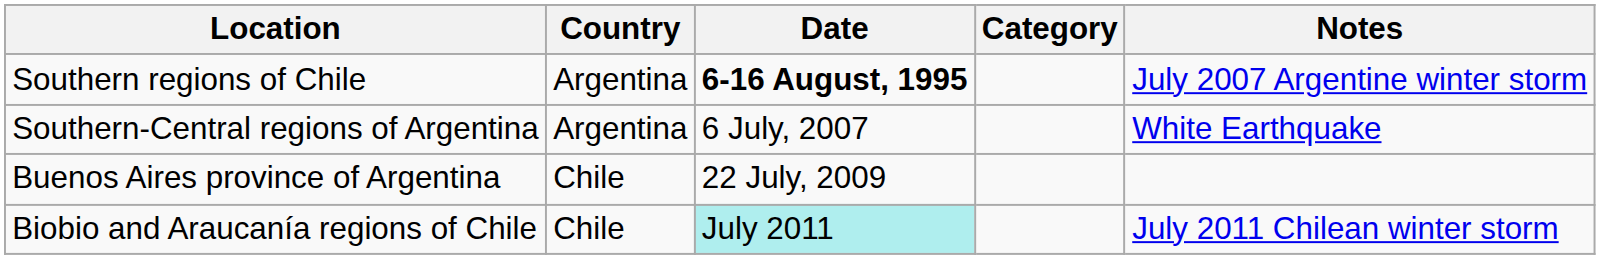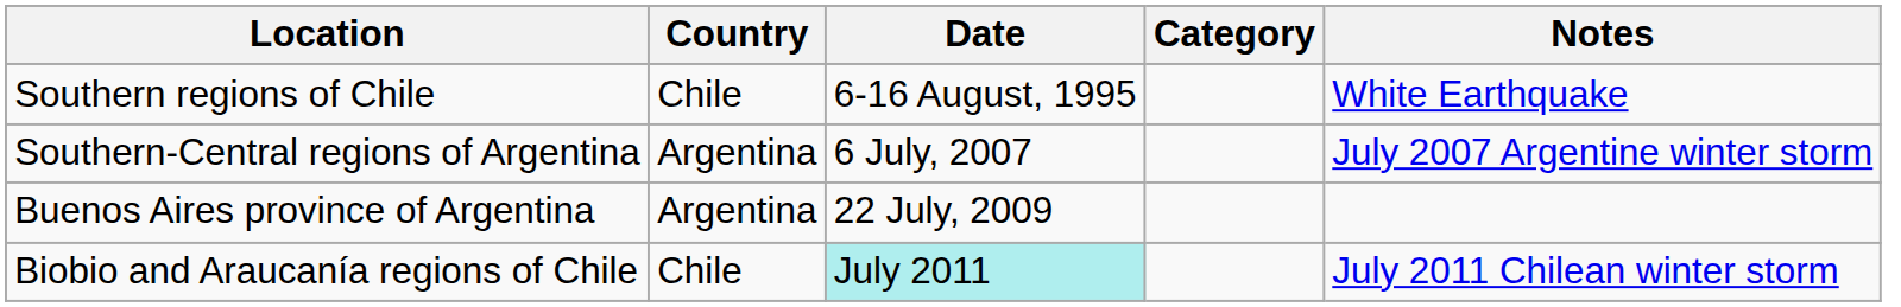Southern regions of Chile | Country: Argentina -> Chile
Southern regions of Chile | Date: bold -> normal
Southern regions of Chile | Notes: July 2007 Argentine winter storm -> White Earthquake
Southern-Central regions of Argentina | Notes: White Earthquake -> July 2007 Argentine winter storm
Buenos Aires province of Argentina | Country: Chile -> Argentina
